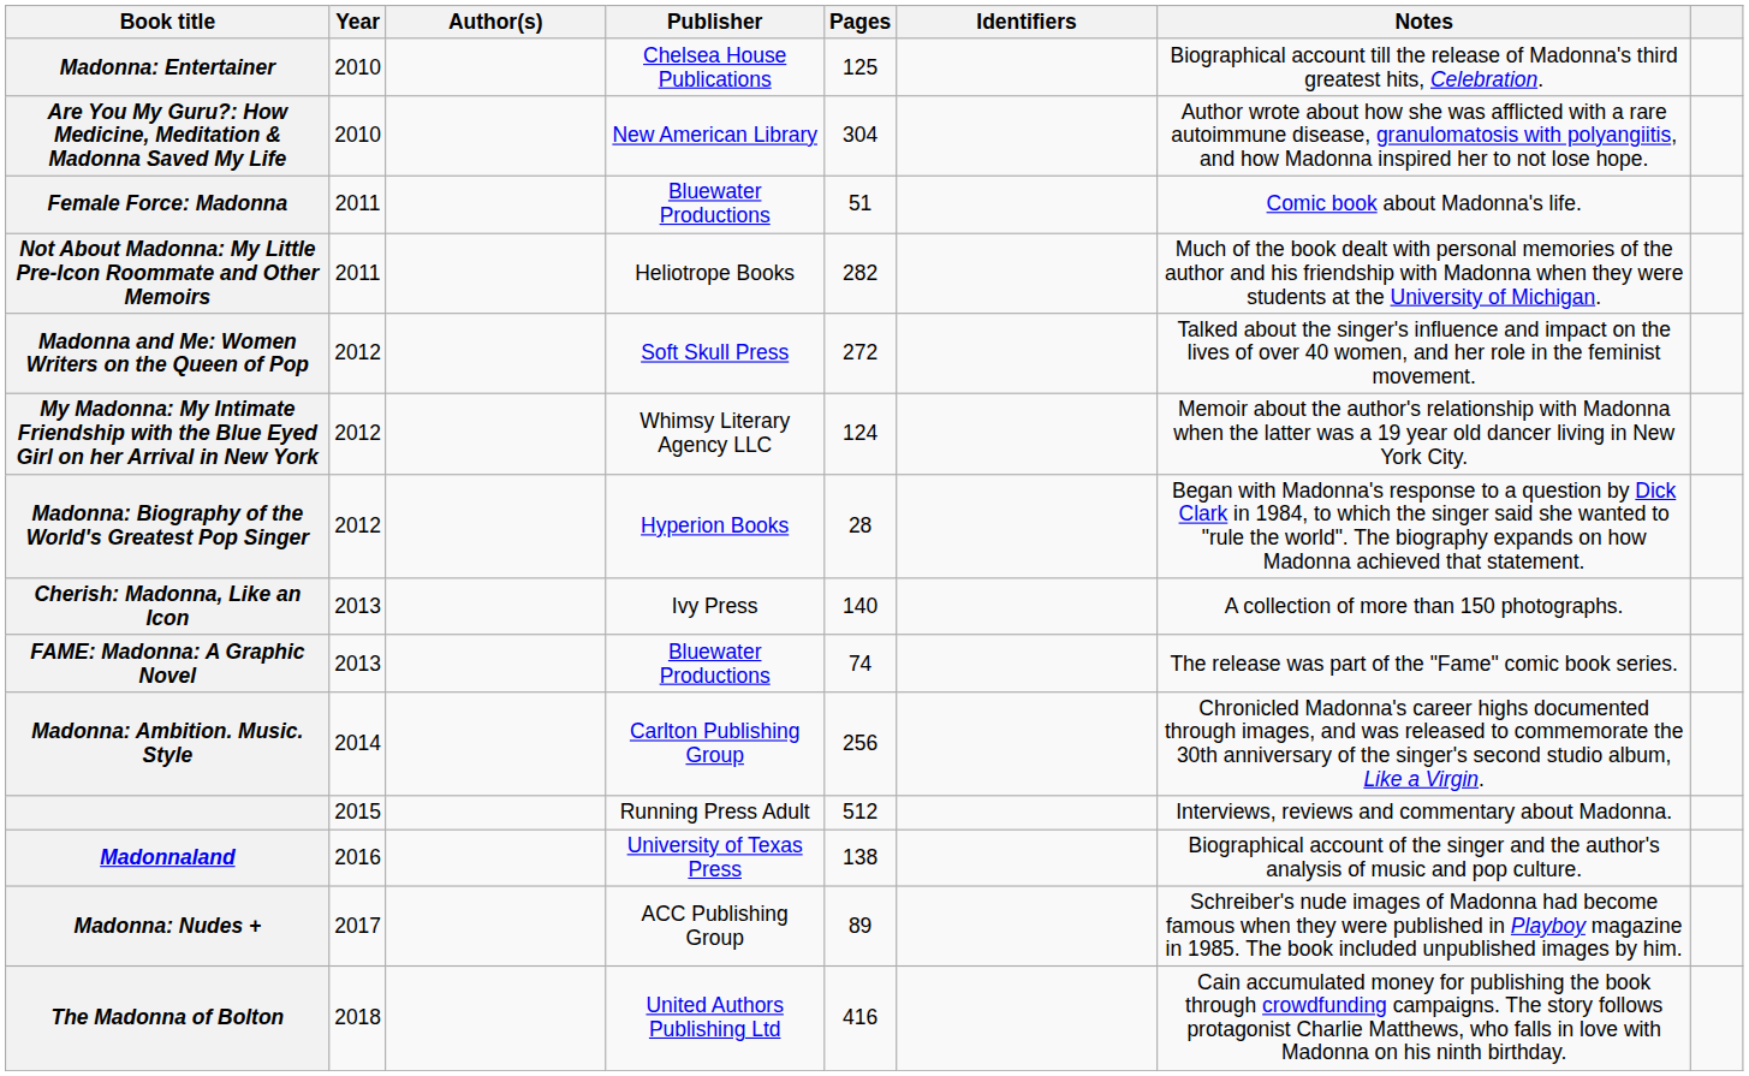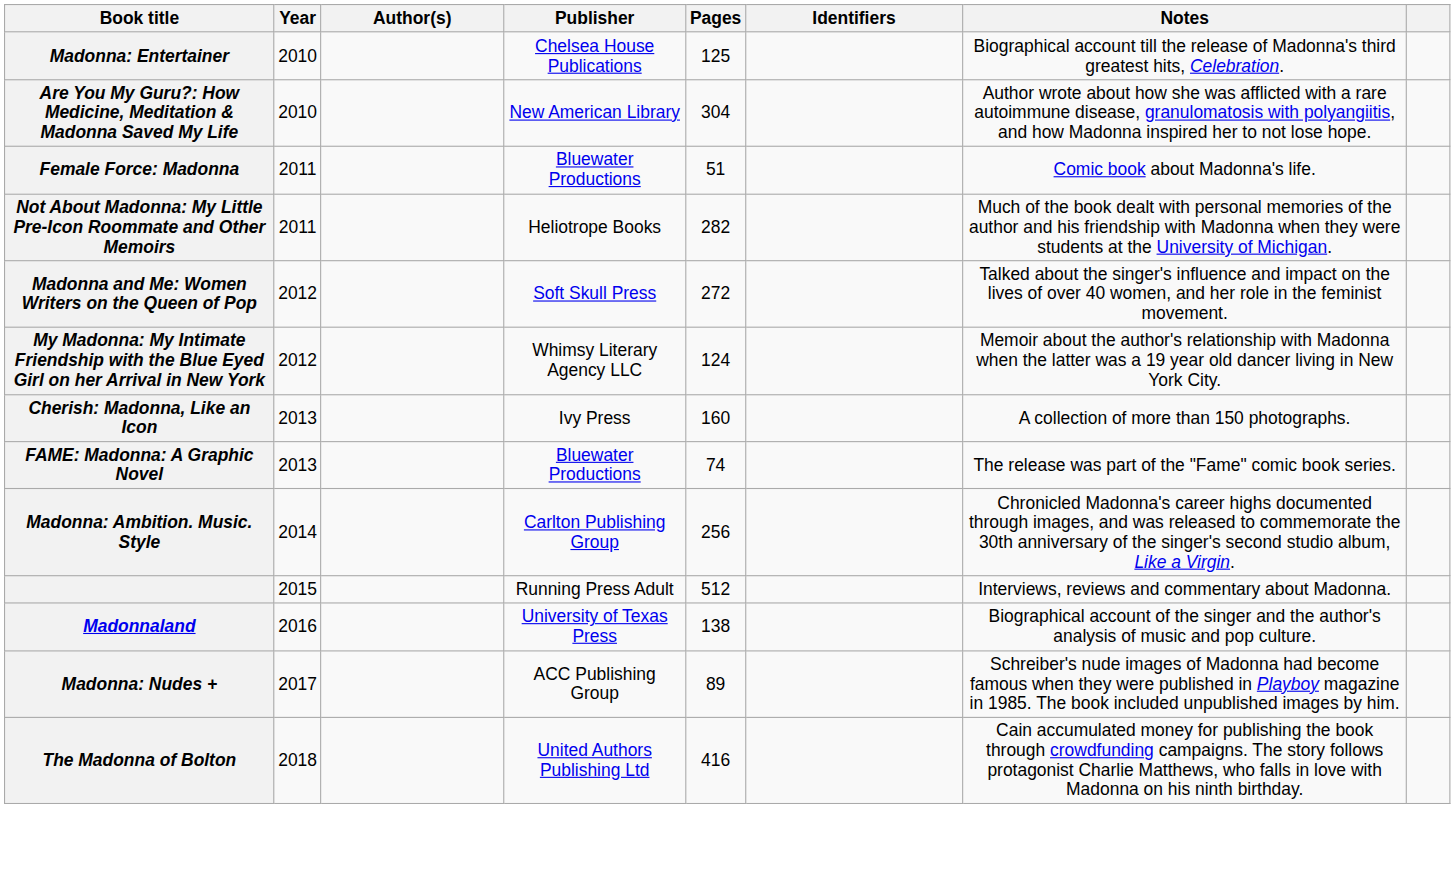- row: Madonna: Biography of the World's Greatest Pop Singer | 2012 | Hyperion Books | 28 | Began with Madonna's response to a question by Dick Clark in 1984, to which the singer said she wanted to "rule the world". The biography expands on how Madonna achieved that statement.
Cherish: Madonna, Like an Icon | Pages: 140 -> 160
